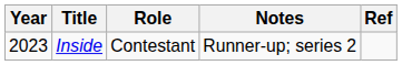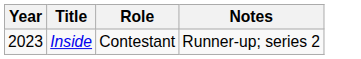- column: Ref
